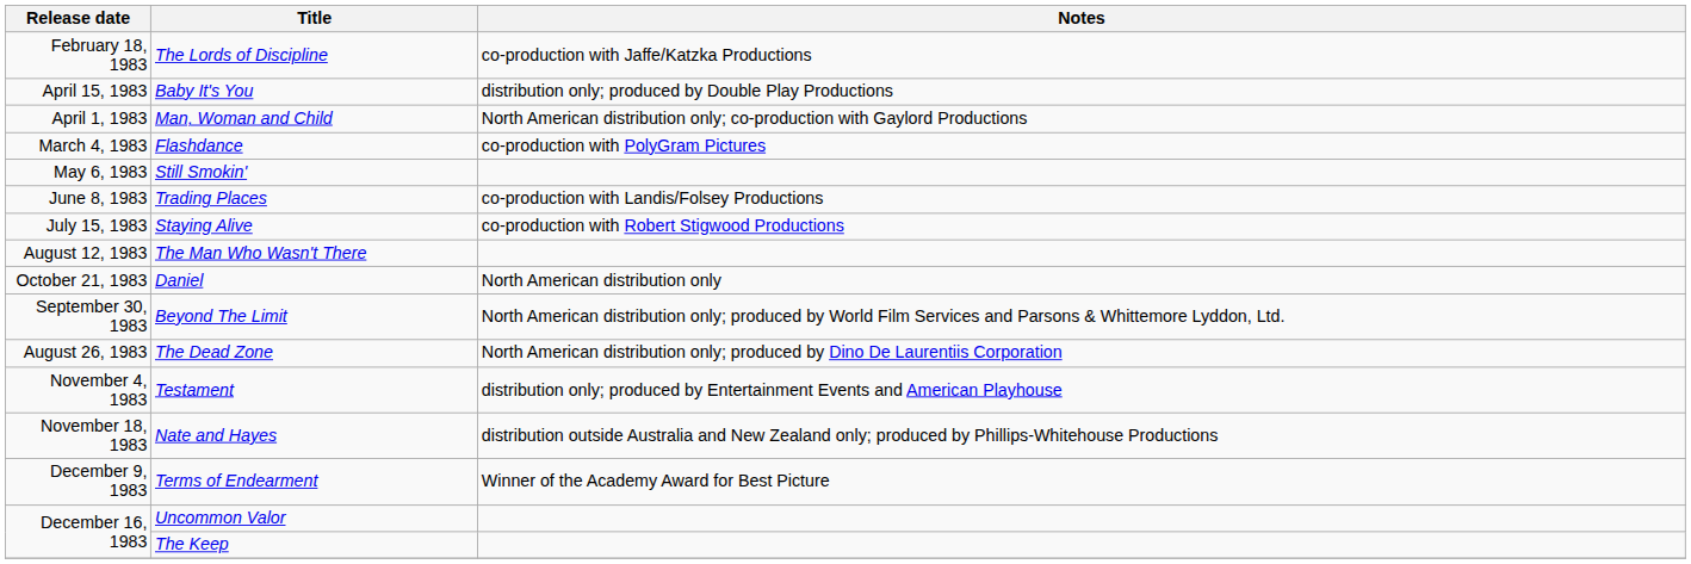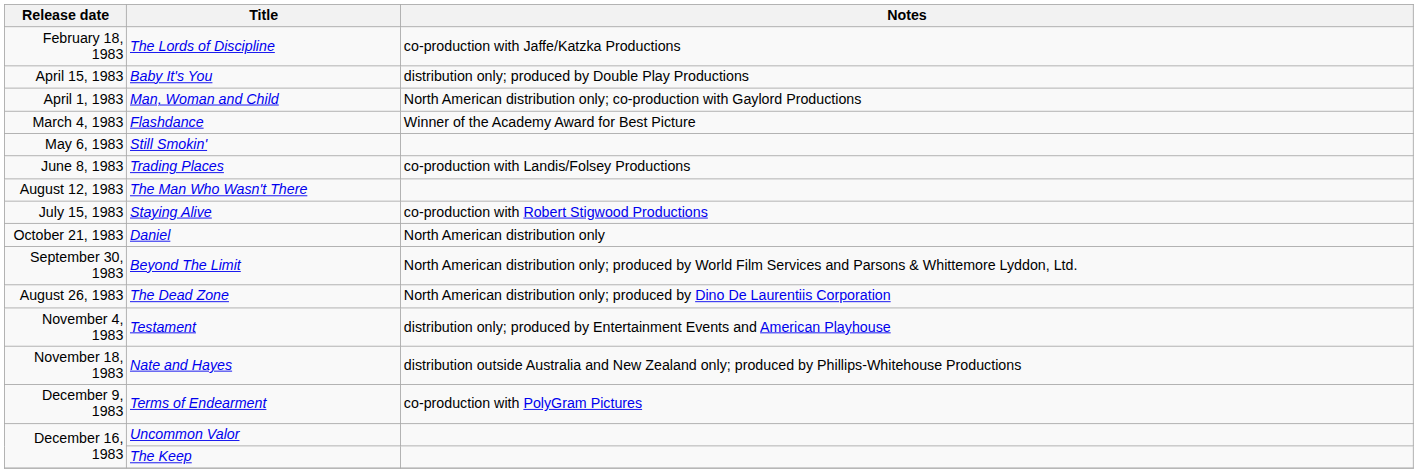Flashdance | Notes: co-production with PolyGram Pictures -> Winner of the Academy Award for Best Picture
rows swapped: Staying Alive <-> The Man Who Wasn't There
Terms of Endearment | Notes: Winner of the Academy Award for Best Picture -> co-production with PolyGram Pictures
